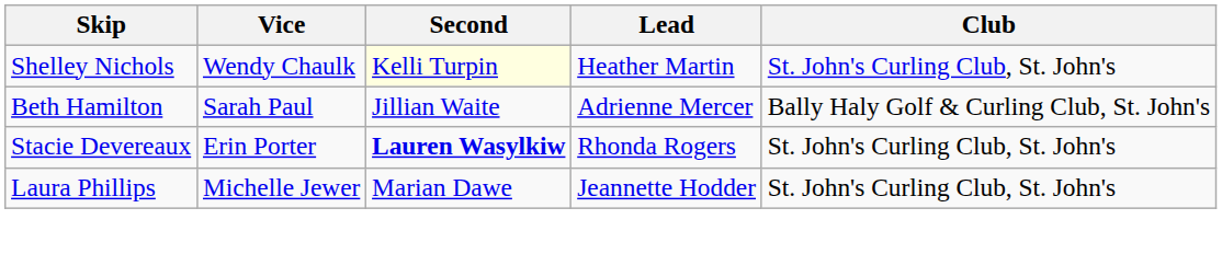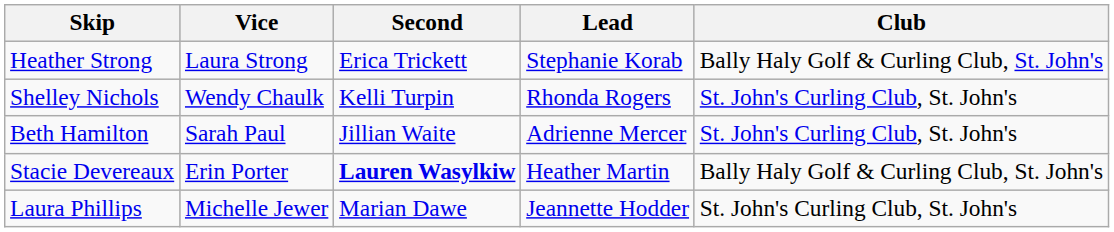+ row: Heather Strong | Laura Strong | Erica Trickett | Stephanie Korab | Bally Haly Golf & Curling Club, St. John's
Shelley Nichols | Second: lightyellow background -> no background
Shelley Nichols | Lead: Heather Martin -> Rhonda Rogers
Beth Hamilton | Club: Bally Haly Golf & Curling Club, St. John's -> St. John's Curling Club, St. John's
Stacie Devereaux | Lead: Rhonda Rogers -> Heather Martin
Stacie Devereaux | Club: St. John's Curling Club, St. John's -> Bally Haly Golf & Curling Club, St. John's
